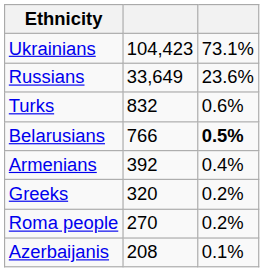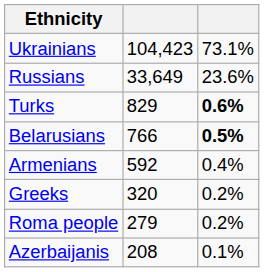Turks | column 2: 832 -> 829
Turks | column 3: normal -> bold
Armenians | column 2: 392 -> 592
Roma people | column 2: 270 -> 279
